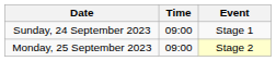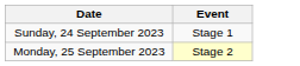- column: Time | 09:00 | 09:00
